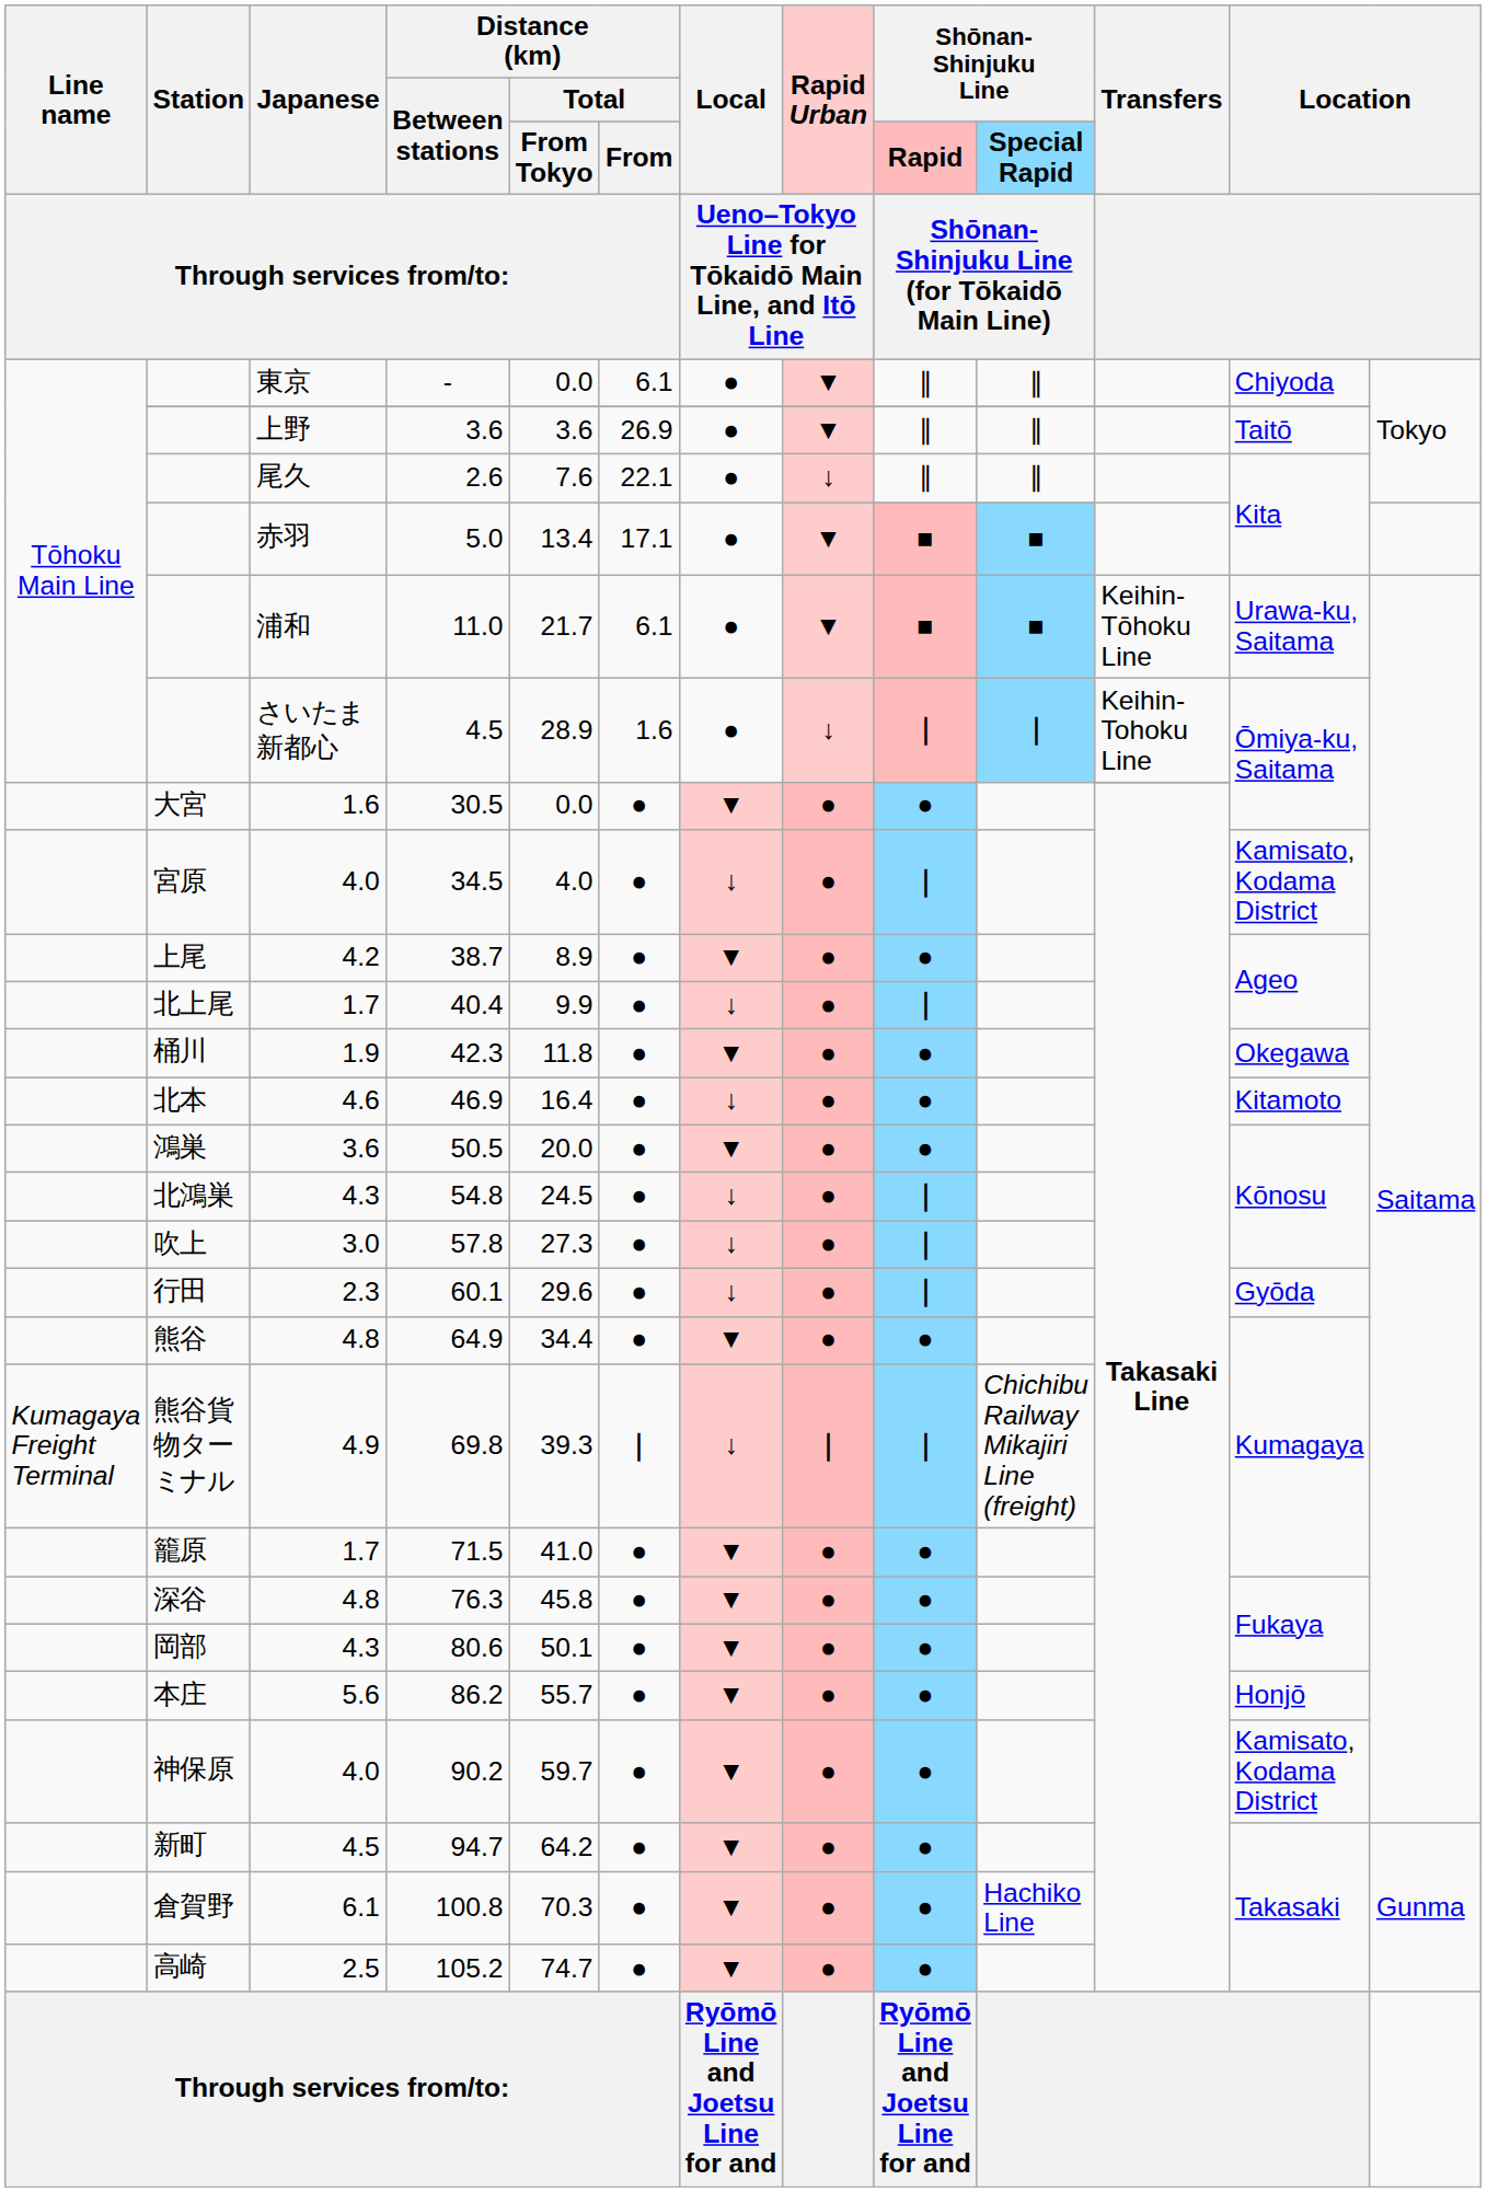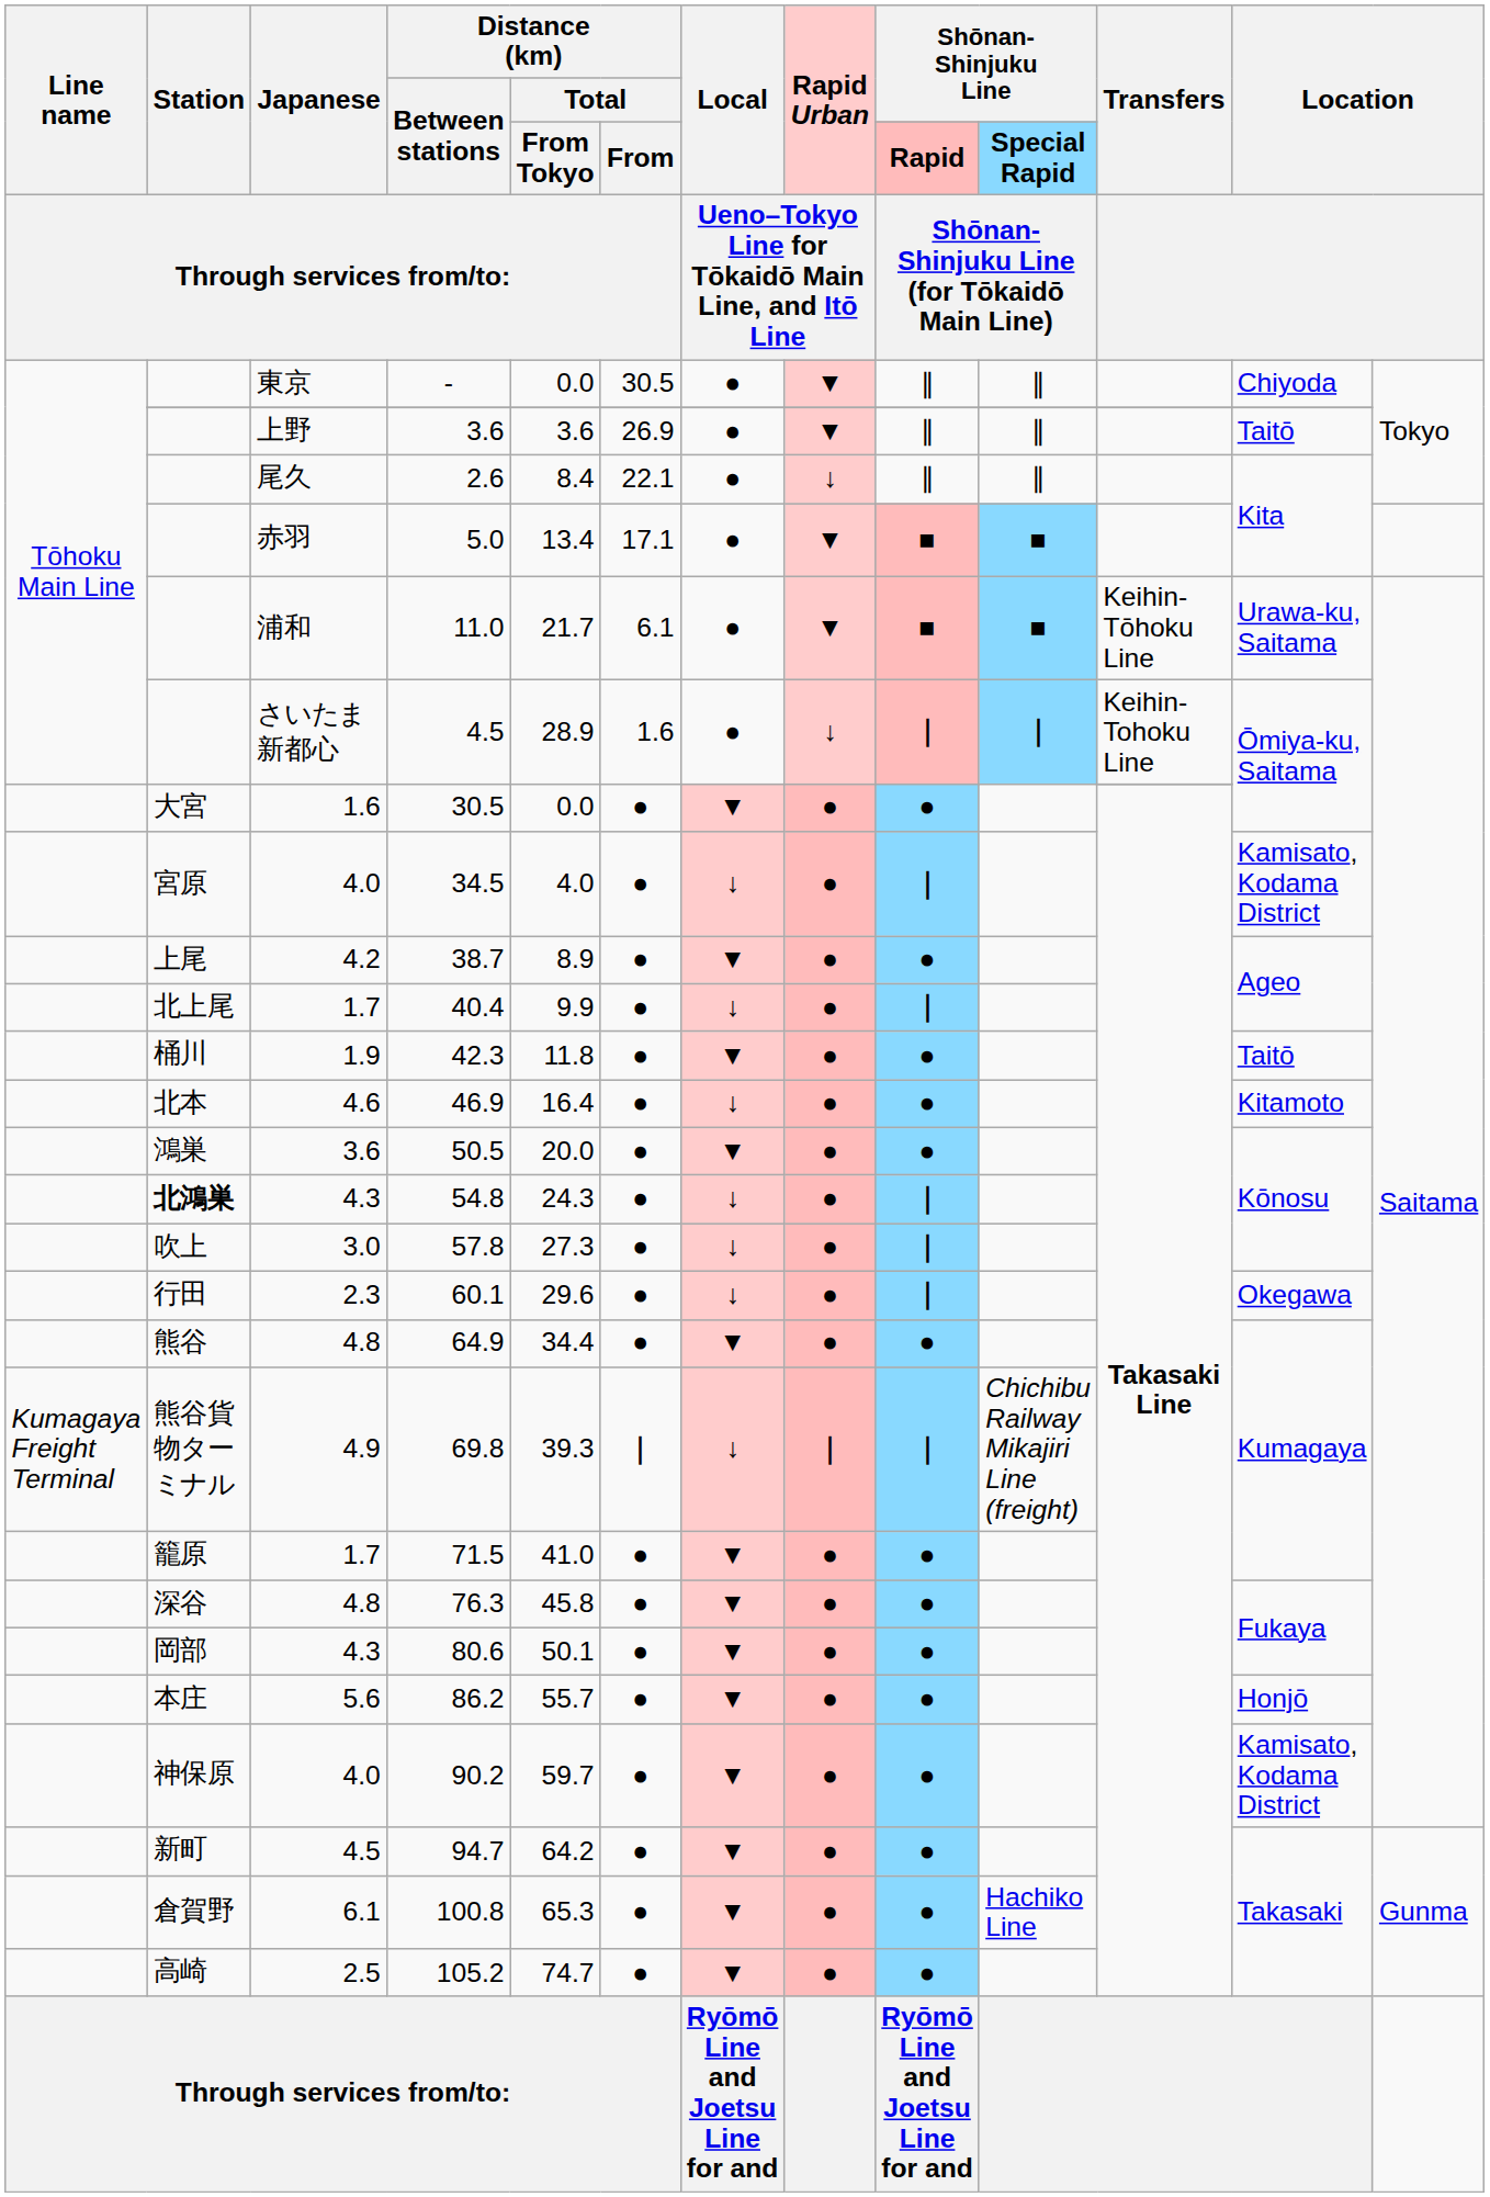- | Distance (km) / Total / From / Through services from/to:: 6.1 -> 30.5
2.6 | column 5: 7.6 -> 8.4
42.3 | column 12: Okegawa -> Taitō
54.8 | Station / Through services from/to:: normal -> bold
54.8 | column 5: 24.5 -> 24.3
60.1 | column 12: Gyōda -> Okegawa
100.8 | column 5: 70.3 -> 65.3
